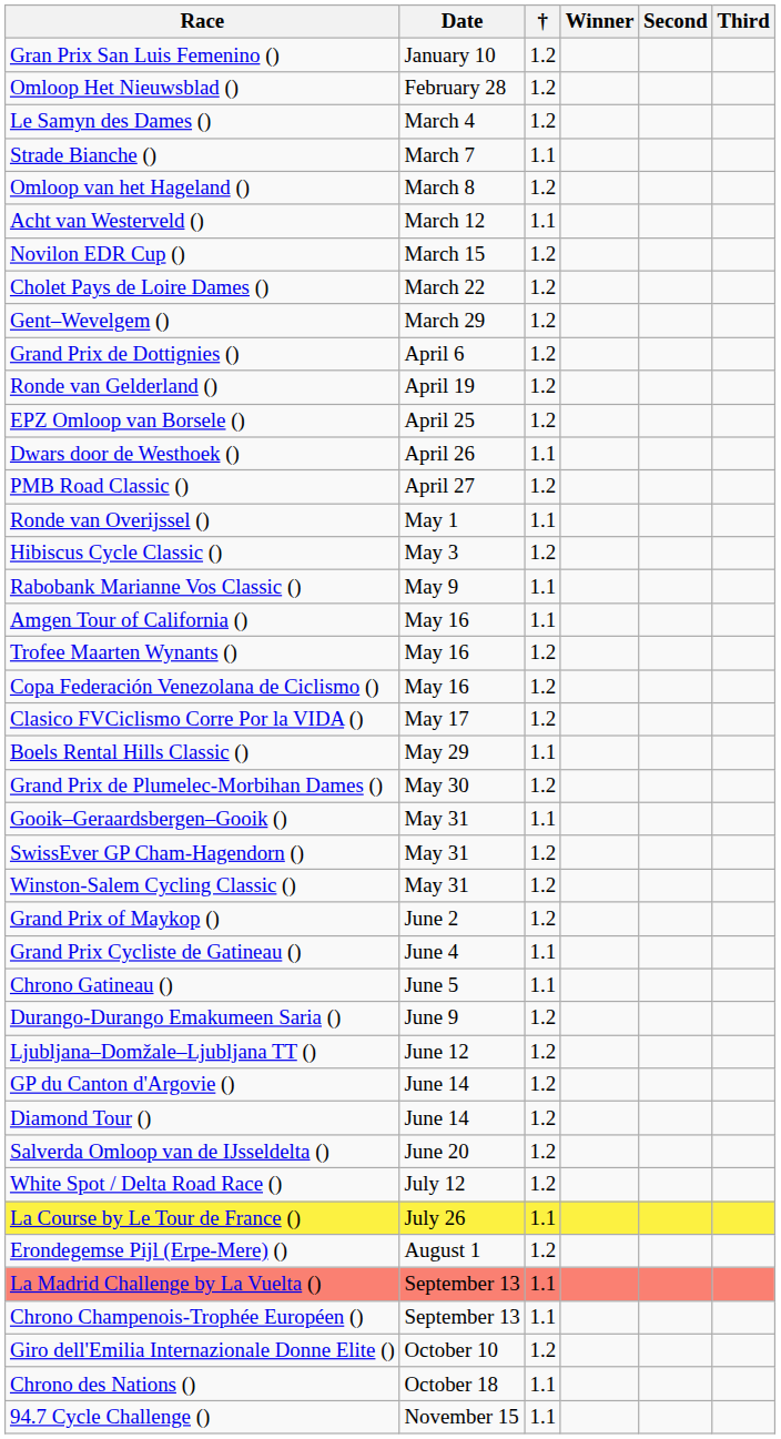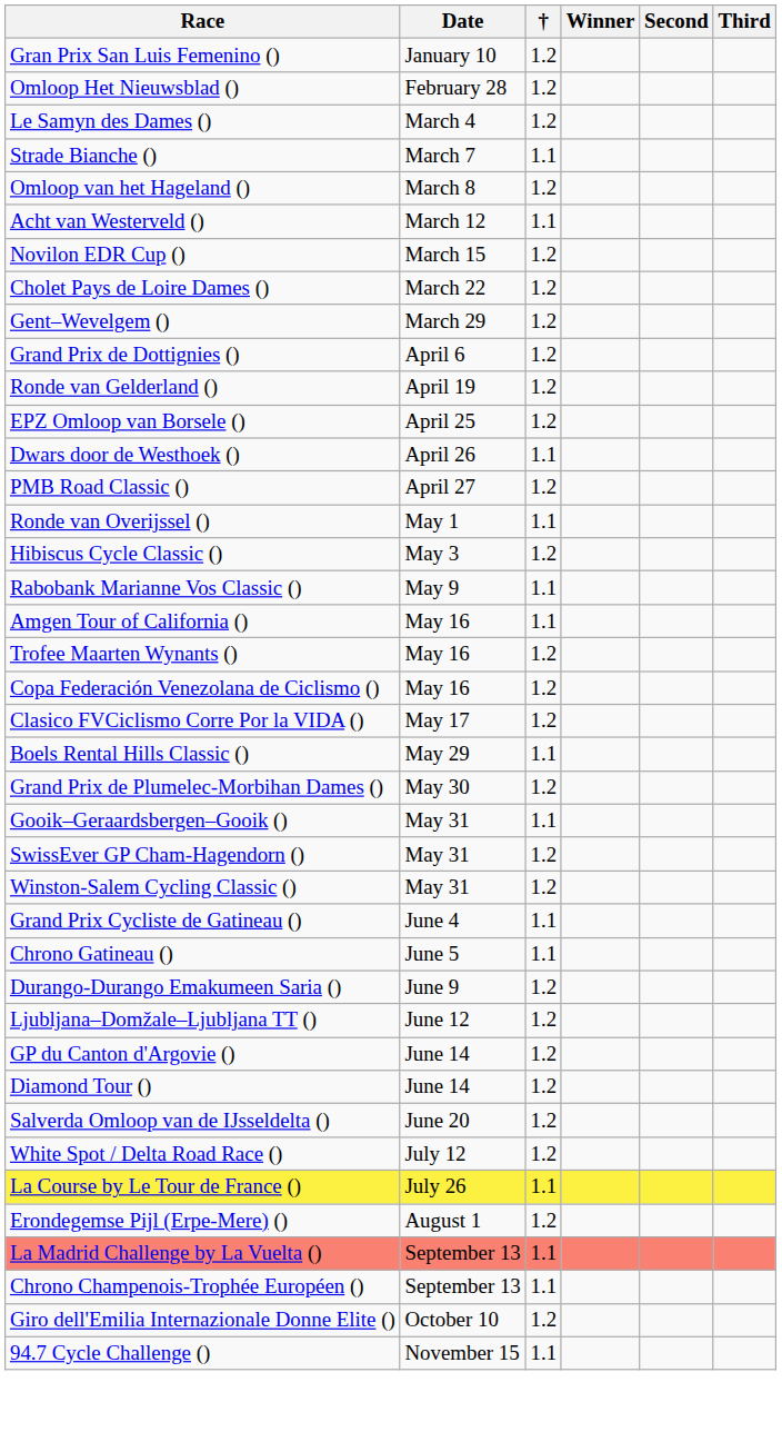- row: Grand Prix of Maykop () | June 2 | 1.2
- row: Chrono des Nations () | October 18 | 1.1
